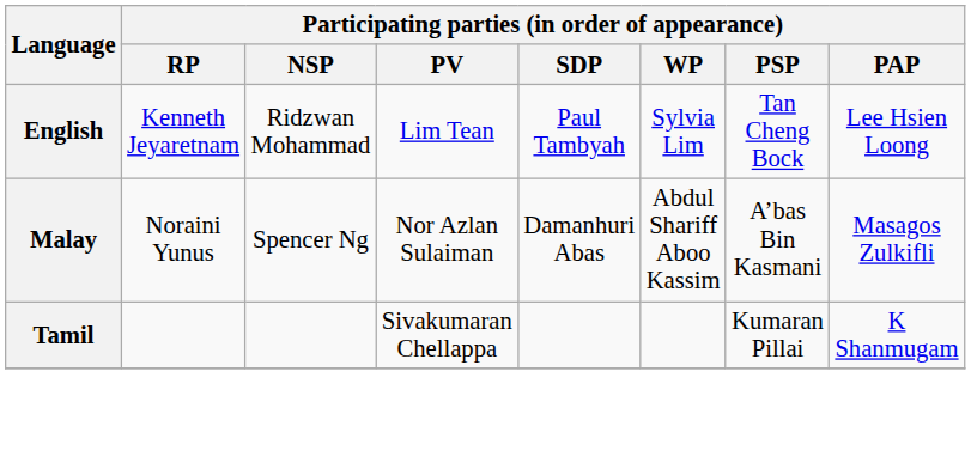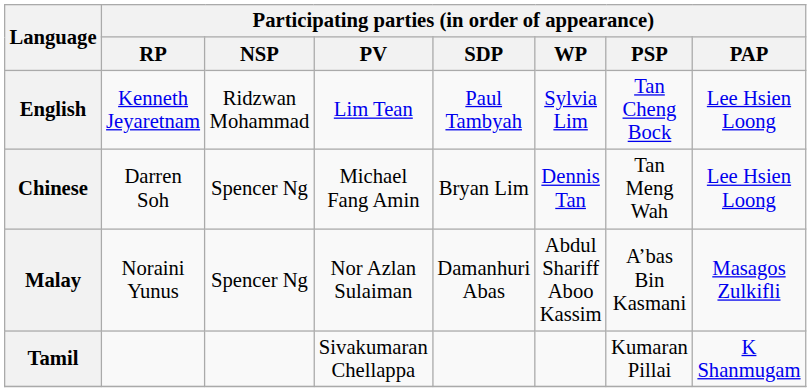+ row: Chinese | Darren Soh | Spencer Ng | Michael Fang Amin | Bryan Lim | Dennis Tan | Tan Meng Wah | Lee Hsien Loong
